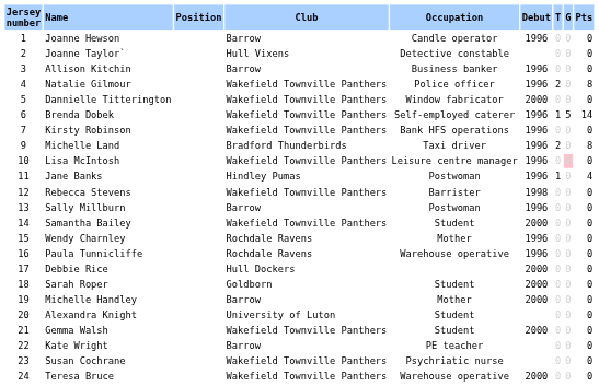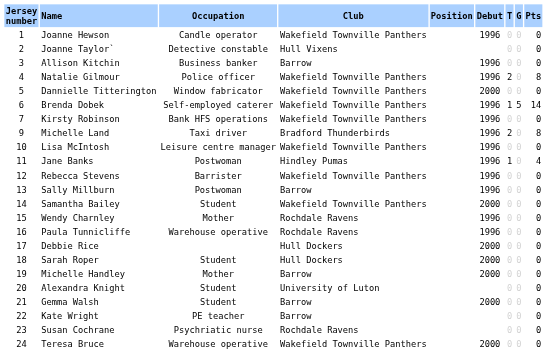columns swapped: Position <-> Occupation
Joanne Hewson | Club: Barrow -> Wakefield Townville Panthers
Lisa McIntosh | G: pink background -> no background
Rebecca Stevens | Debut: 1998 -> 1996
Sarah Roper | Club: Goldborn -> Hull Dockers
Gemma Walsh | Club: Wakefield Townville Panthers -> Barrow
Susan Cochrane | Club: Wakefield Townville Panthers -> Rochdale Ravens
